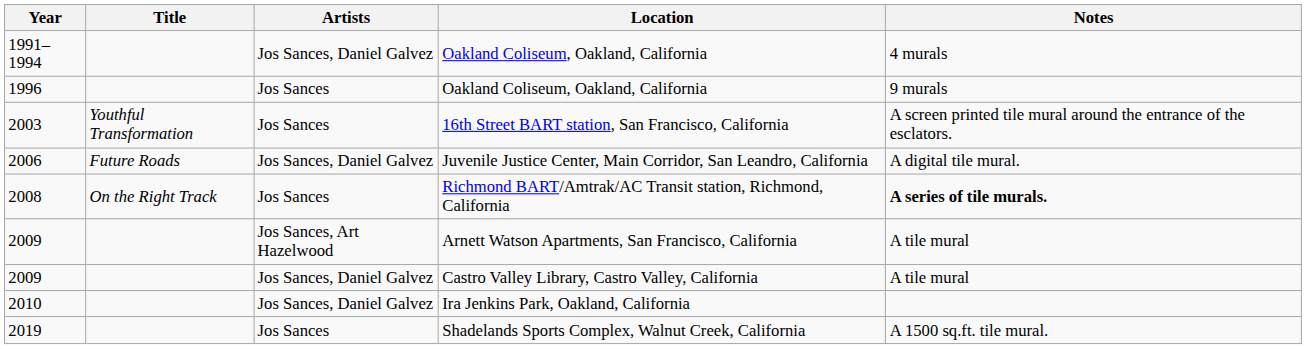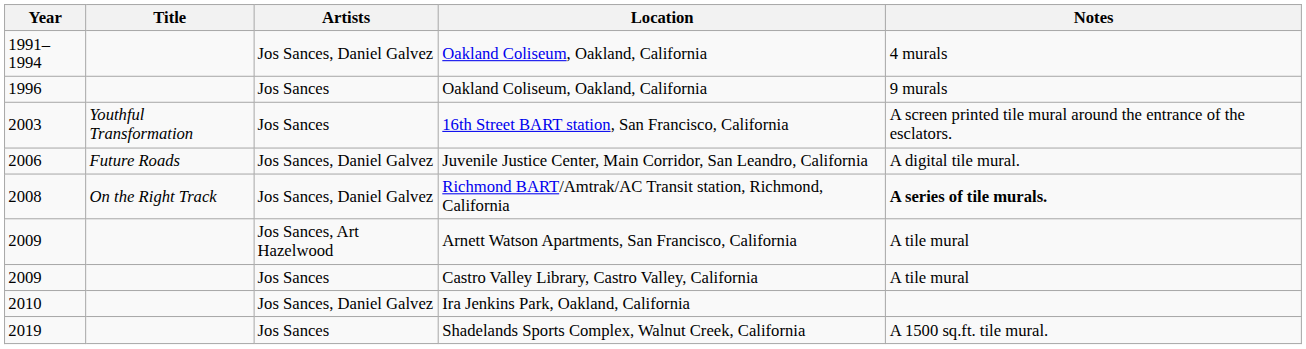2008 | Artists: Jos Sances -> Jos Sances, Daniel Galvez
2009 / Castro Valley Library, Castro Valley, California | Artists: Jos Sances, Daniel Galvez -> Jos Sances
